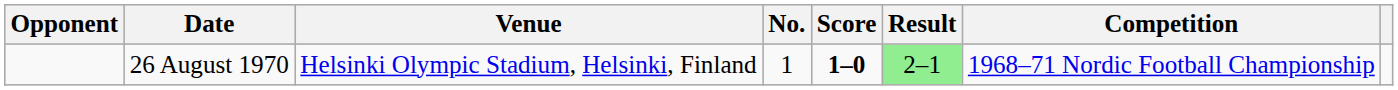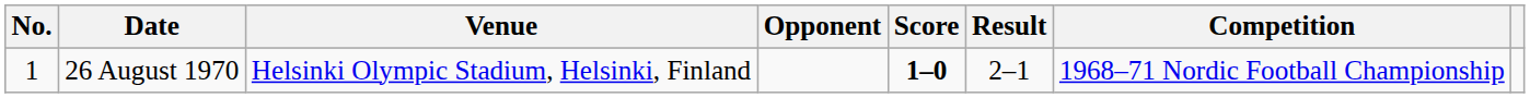columns swapped: No. <-> Opponent
26 August 1970 | Result: lightgreen background -> no background
